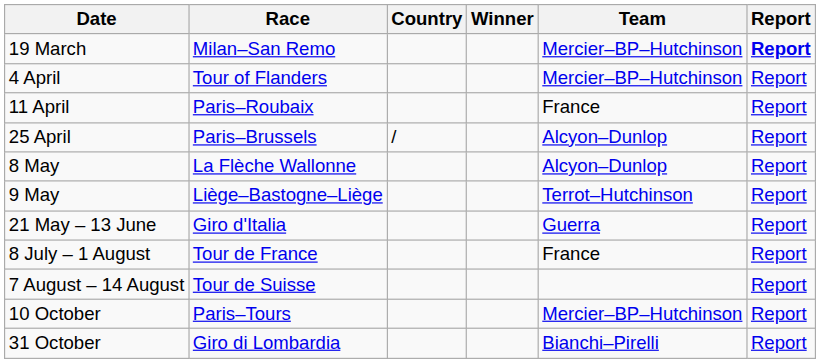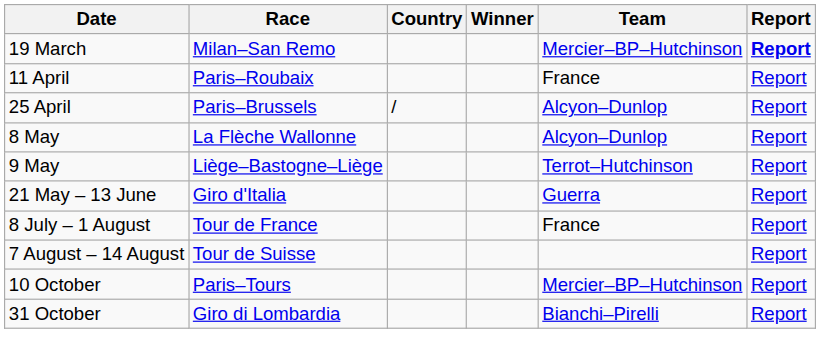- row: 4 April | Tour of Flanders | Mercier–BP–Hutchinson | Report
